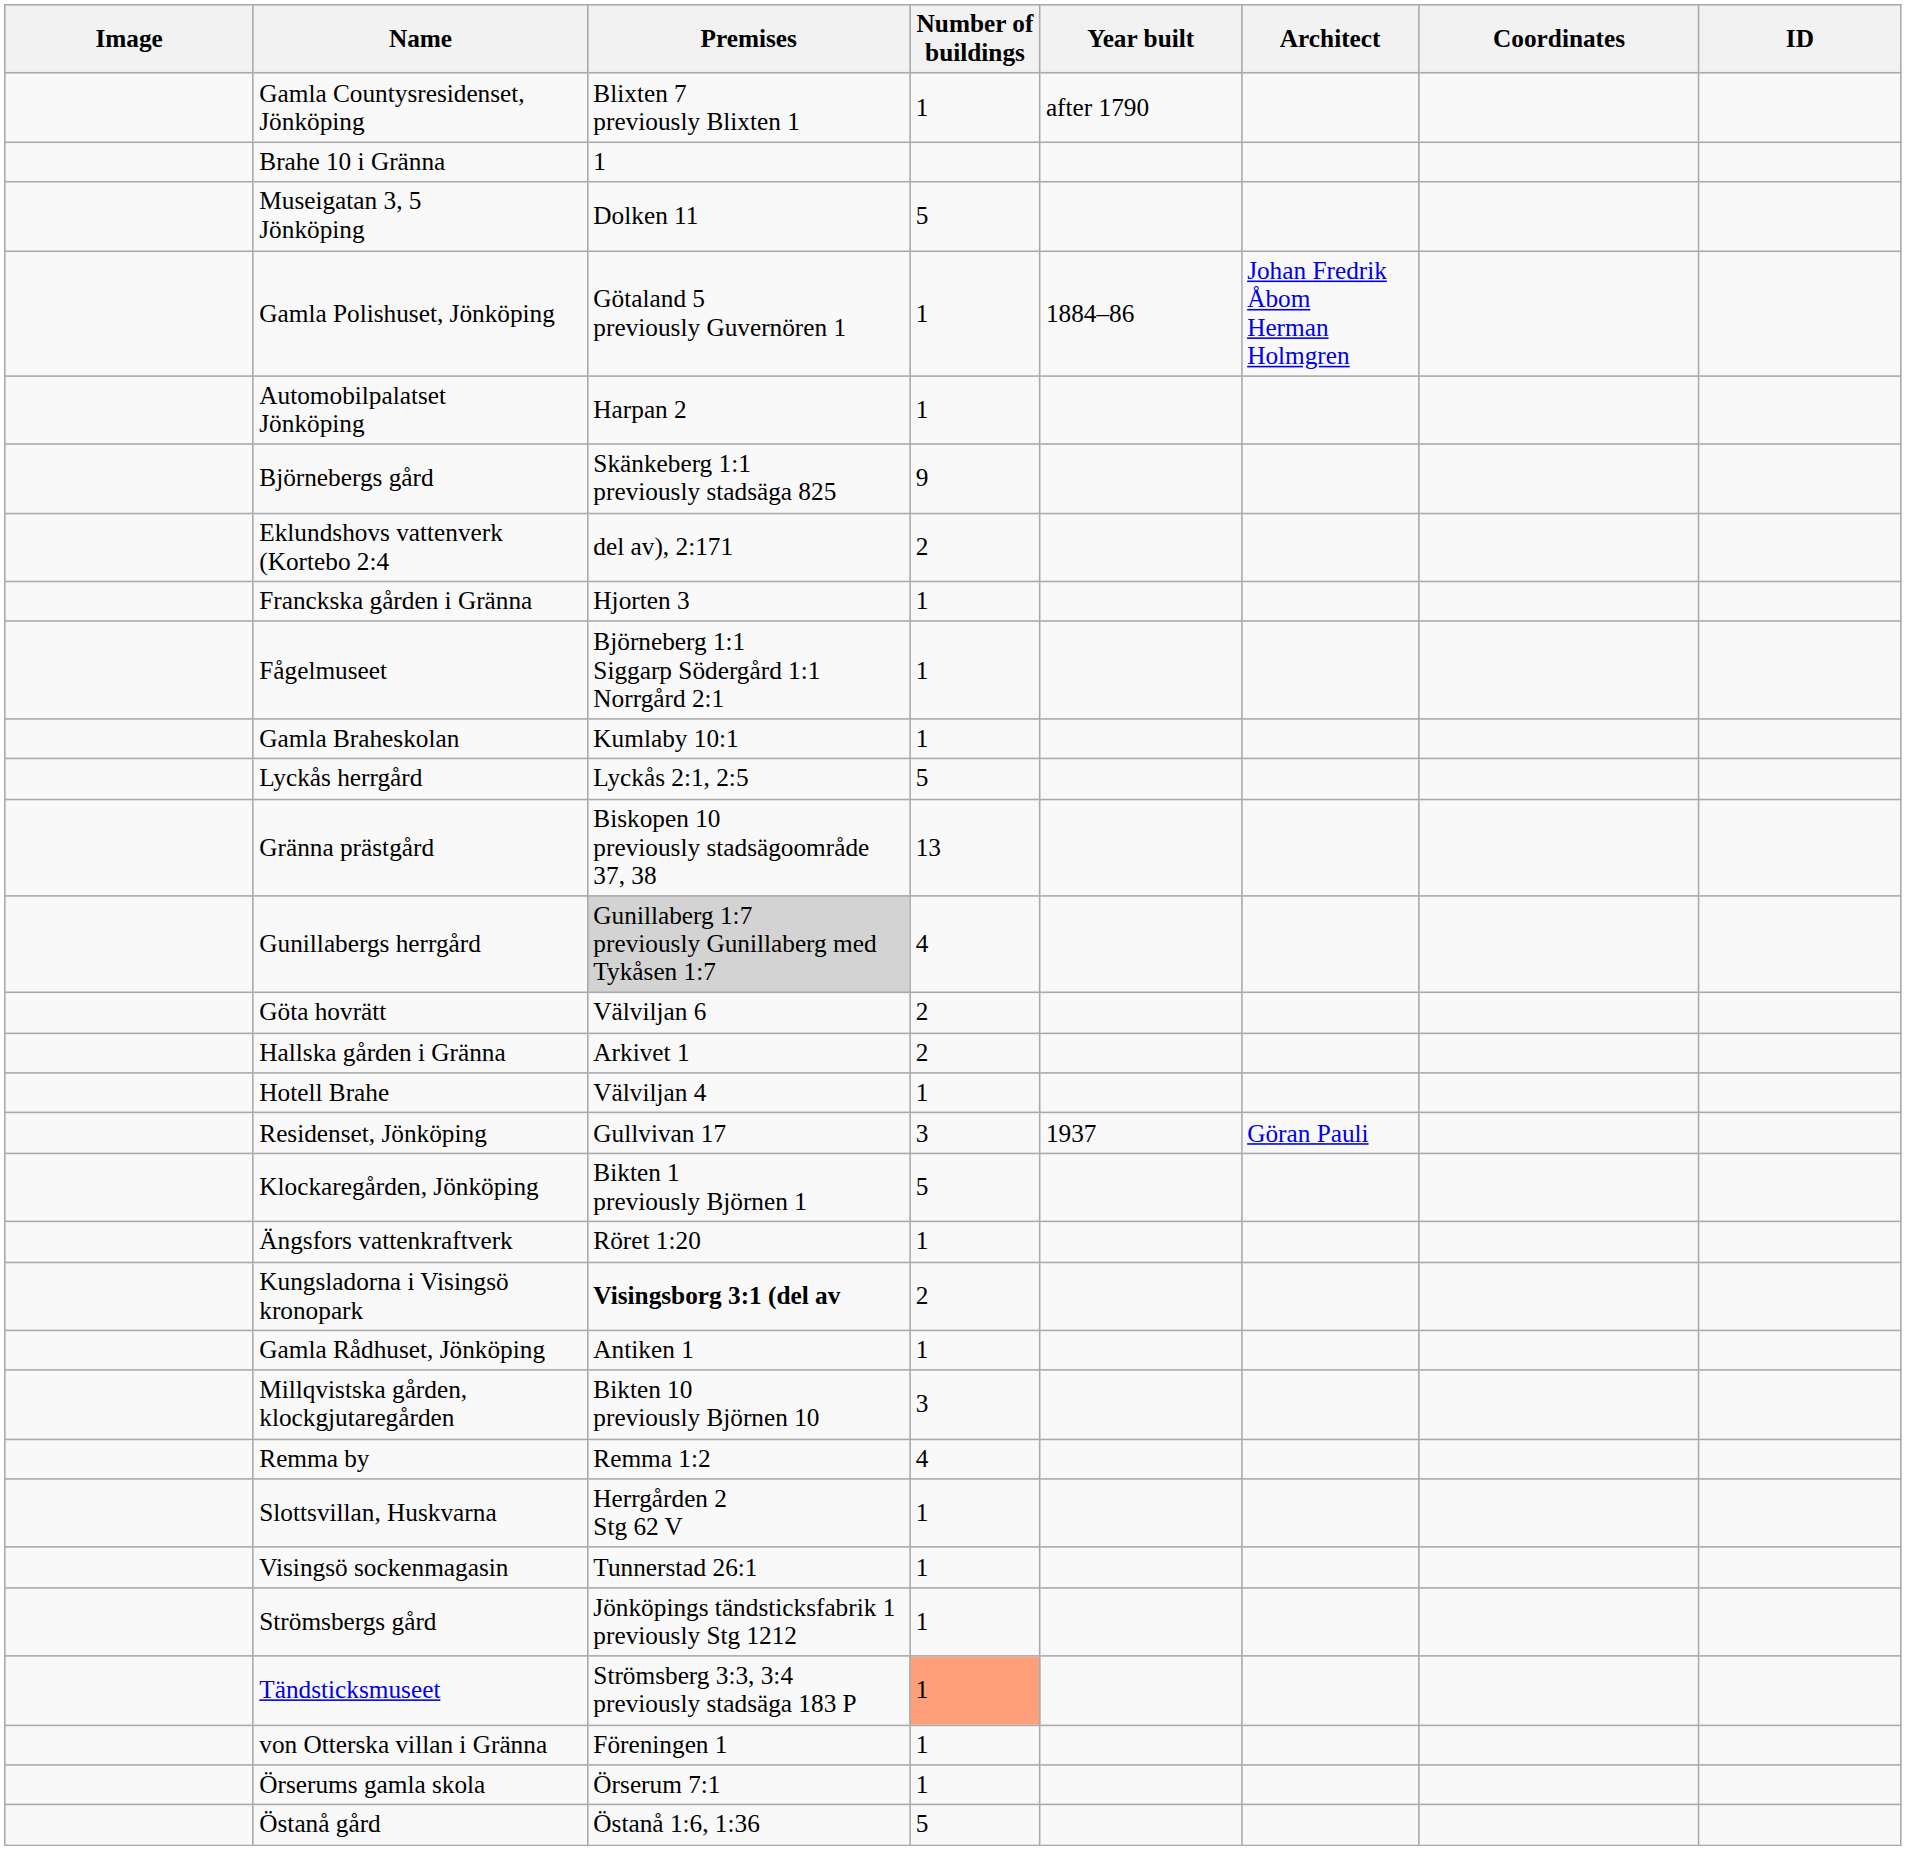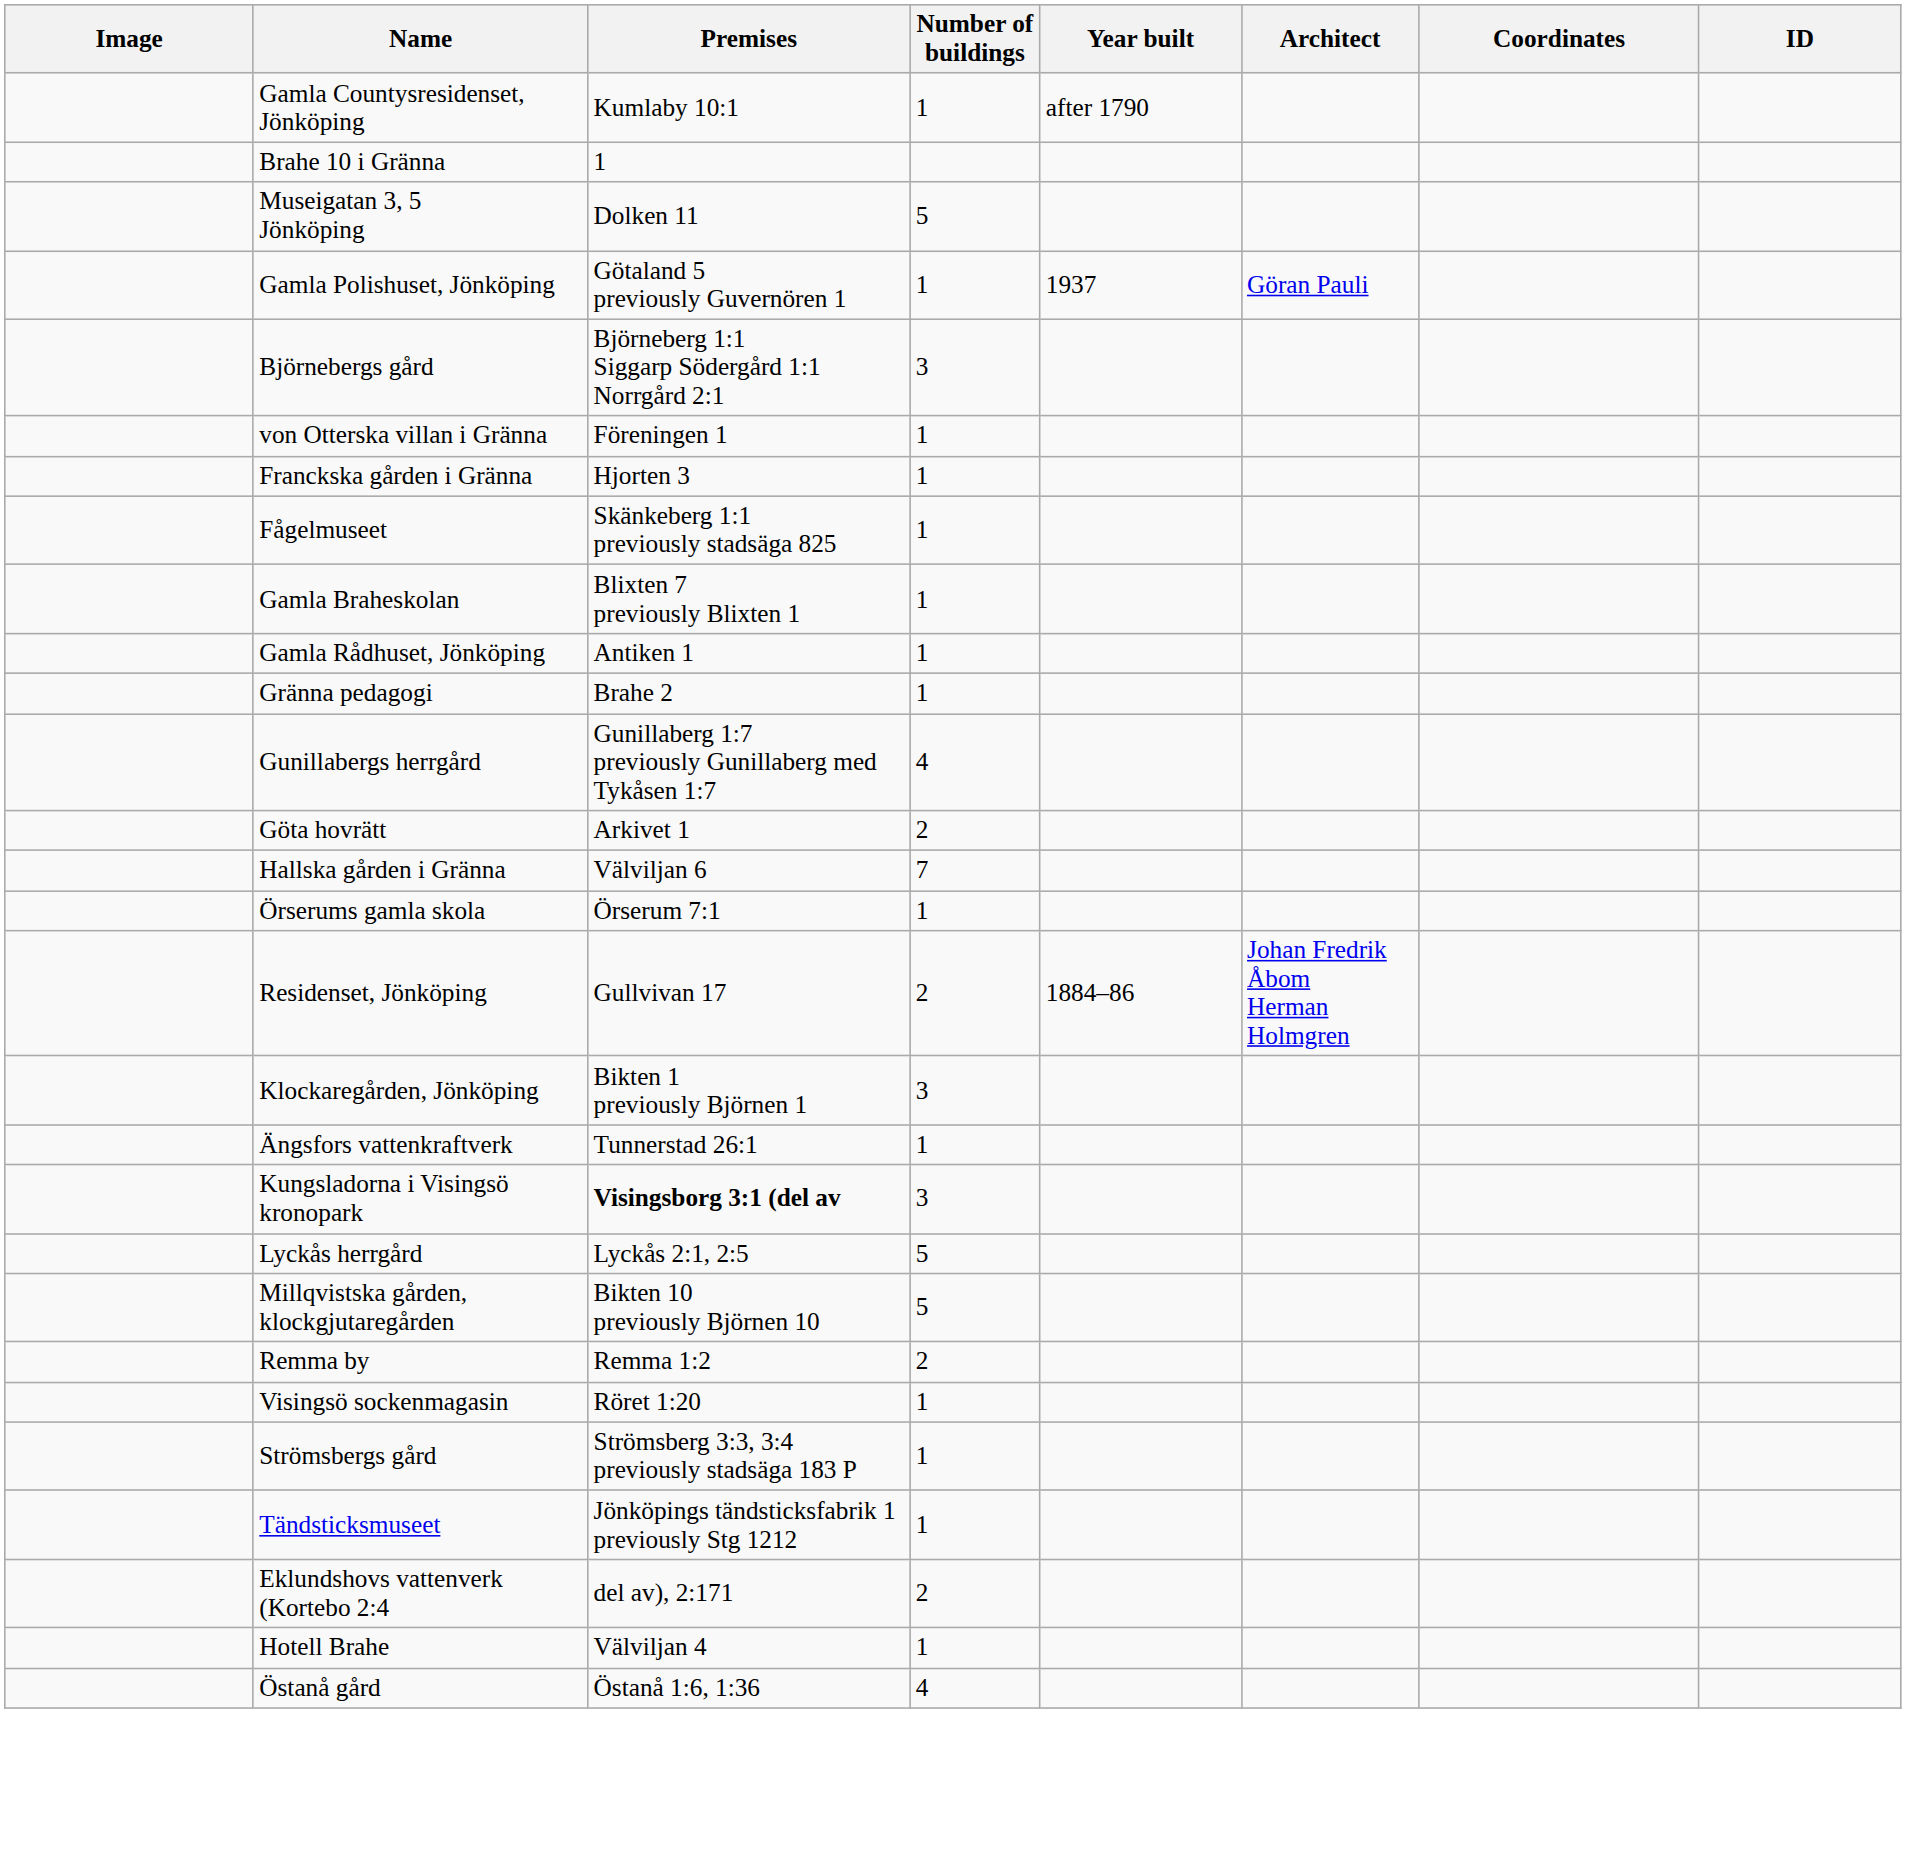Gamla Countysresidenset, Jönköping | Premises: Blixten 7 previously Blixten 1 -> Kumlaby 10:1
Gamla Polishuset, Jönköping | Year built: 1884–86 -> 1937
Gamla Polishuset, Jönköping | Architect: Johan Fredrik Åbom Herman Holmgren -> Göran Pauli
- row: Automobilpalatset Jönköping | Harpan 2 | 1
Björnebergs gård | Premises: Skänkeberg 1:1 previously stadsäga 825 -> Björneberg 1:1 Siggarp Södergård 1:1 Norrgård 2:1
Björnebergs gård | Number of buildings: 9 -> 3
rows swapped: Eklundshovs vattenverk (Kortebo 2:4 <-> von Otterska villan i Gränna
Fågelmuseet | Premises: Björneberg 1:1 Siggarp Södergård 1:1 Norrgård 2:1 -> Skänkeberg 1:1 previously stadsäga 825
Gamla Braheskolan | Premises: Kumlaby 10:1 -> Blixten 7 previously Blixten 1
rows swapped: Gamla Rådhuset, Jönköping <-> Lyckås herrgård
+ row: Gränna pedagogi | Brahe 2 | 1
- row: Gränna prästgård | Biskopen 10 previously stadsägoområde 37, 38 | 13
Gunillabergs herrgård | Premises: lightgrey background -> no background
Göta hovrätt | Premises: Välviljan 6 -> Arkivet 1
Hallska gården i Gränna | Premises: Arkivet 1 -> Välviljan 6
Hallska gården i Gränna | Number of buildings: 2 -> 7
rows swapped: Hotell Brahe <-> Örserums gamla skola
Residenset, Jönköping | Number of buildings: 3 -> 2
Residenset, Jönköping | Year built: 1937 -> 1884–86
Residenset, Jönköping | Architect: Göran Pauli -> Johan Fredrik Åbom Herman Holmgren
Klockaregården, Jönköping | Number of buildings: 5 -> 3
Ängsfors vattenkraftverk | Premises: Röret 1:20 -> Tunnerstad 26:1
Kungsladorna i Visingsö kronopark | Number of buildings: 2 -> 3
Millqvistska gården, klockgjutaregården | Number of buildings: 3 -> 5
Remma by | Number of buildings: 4 -> 2
- row: Slottsvillan, Huskvarna | Herrgården 2 Stg 62 V | 1
Visingsö sockenmagasin | Premises: Tunnerstad 26:1 -> Röret 1:20
Strömsbergs gård | Premises: Jönköpings tändsticksfabrik 1 previously Stg 1212 -> Strömsberg 3:3, 3:4 previously stadsäga 183 P
Tändsticksmuseet | Premises: Strömsberg 3:3, 3:4 previously stadsäga 183 P -> Jönköpings tändsticksfabrik 1 previously Stg 1212
Tändsticksmuseet | Number of buildings: lightsalmon background -> no background
Östanå gård | Number of buildings: 5 -> 4
